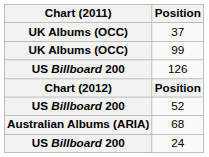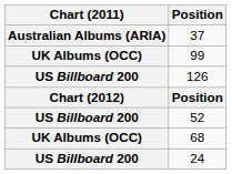37 | Chart (2011): UK Albums (OCC) -> Australian Albums (ARIA)
68 | Chart (2011): Australian Albums (ARIA) -> UK Albums (OCC)
